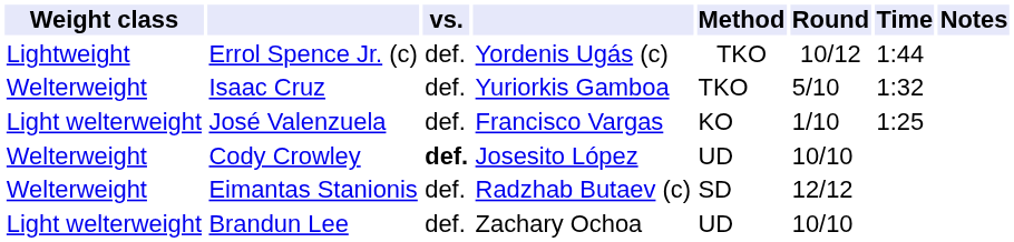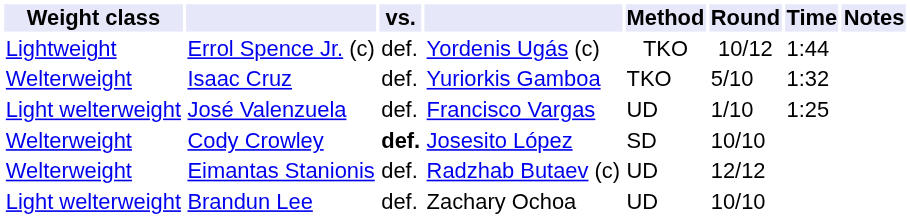José Valenzuela | Method: KO -> UD
Cody Crowley | Method: UD -> SD
Eimantas Stanionis | Method: SD -> UD
